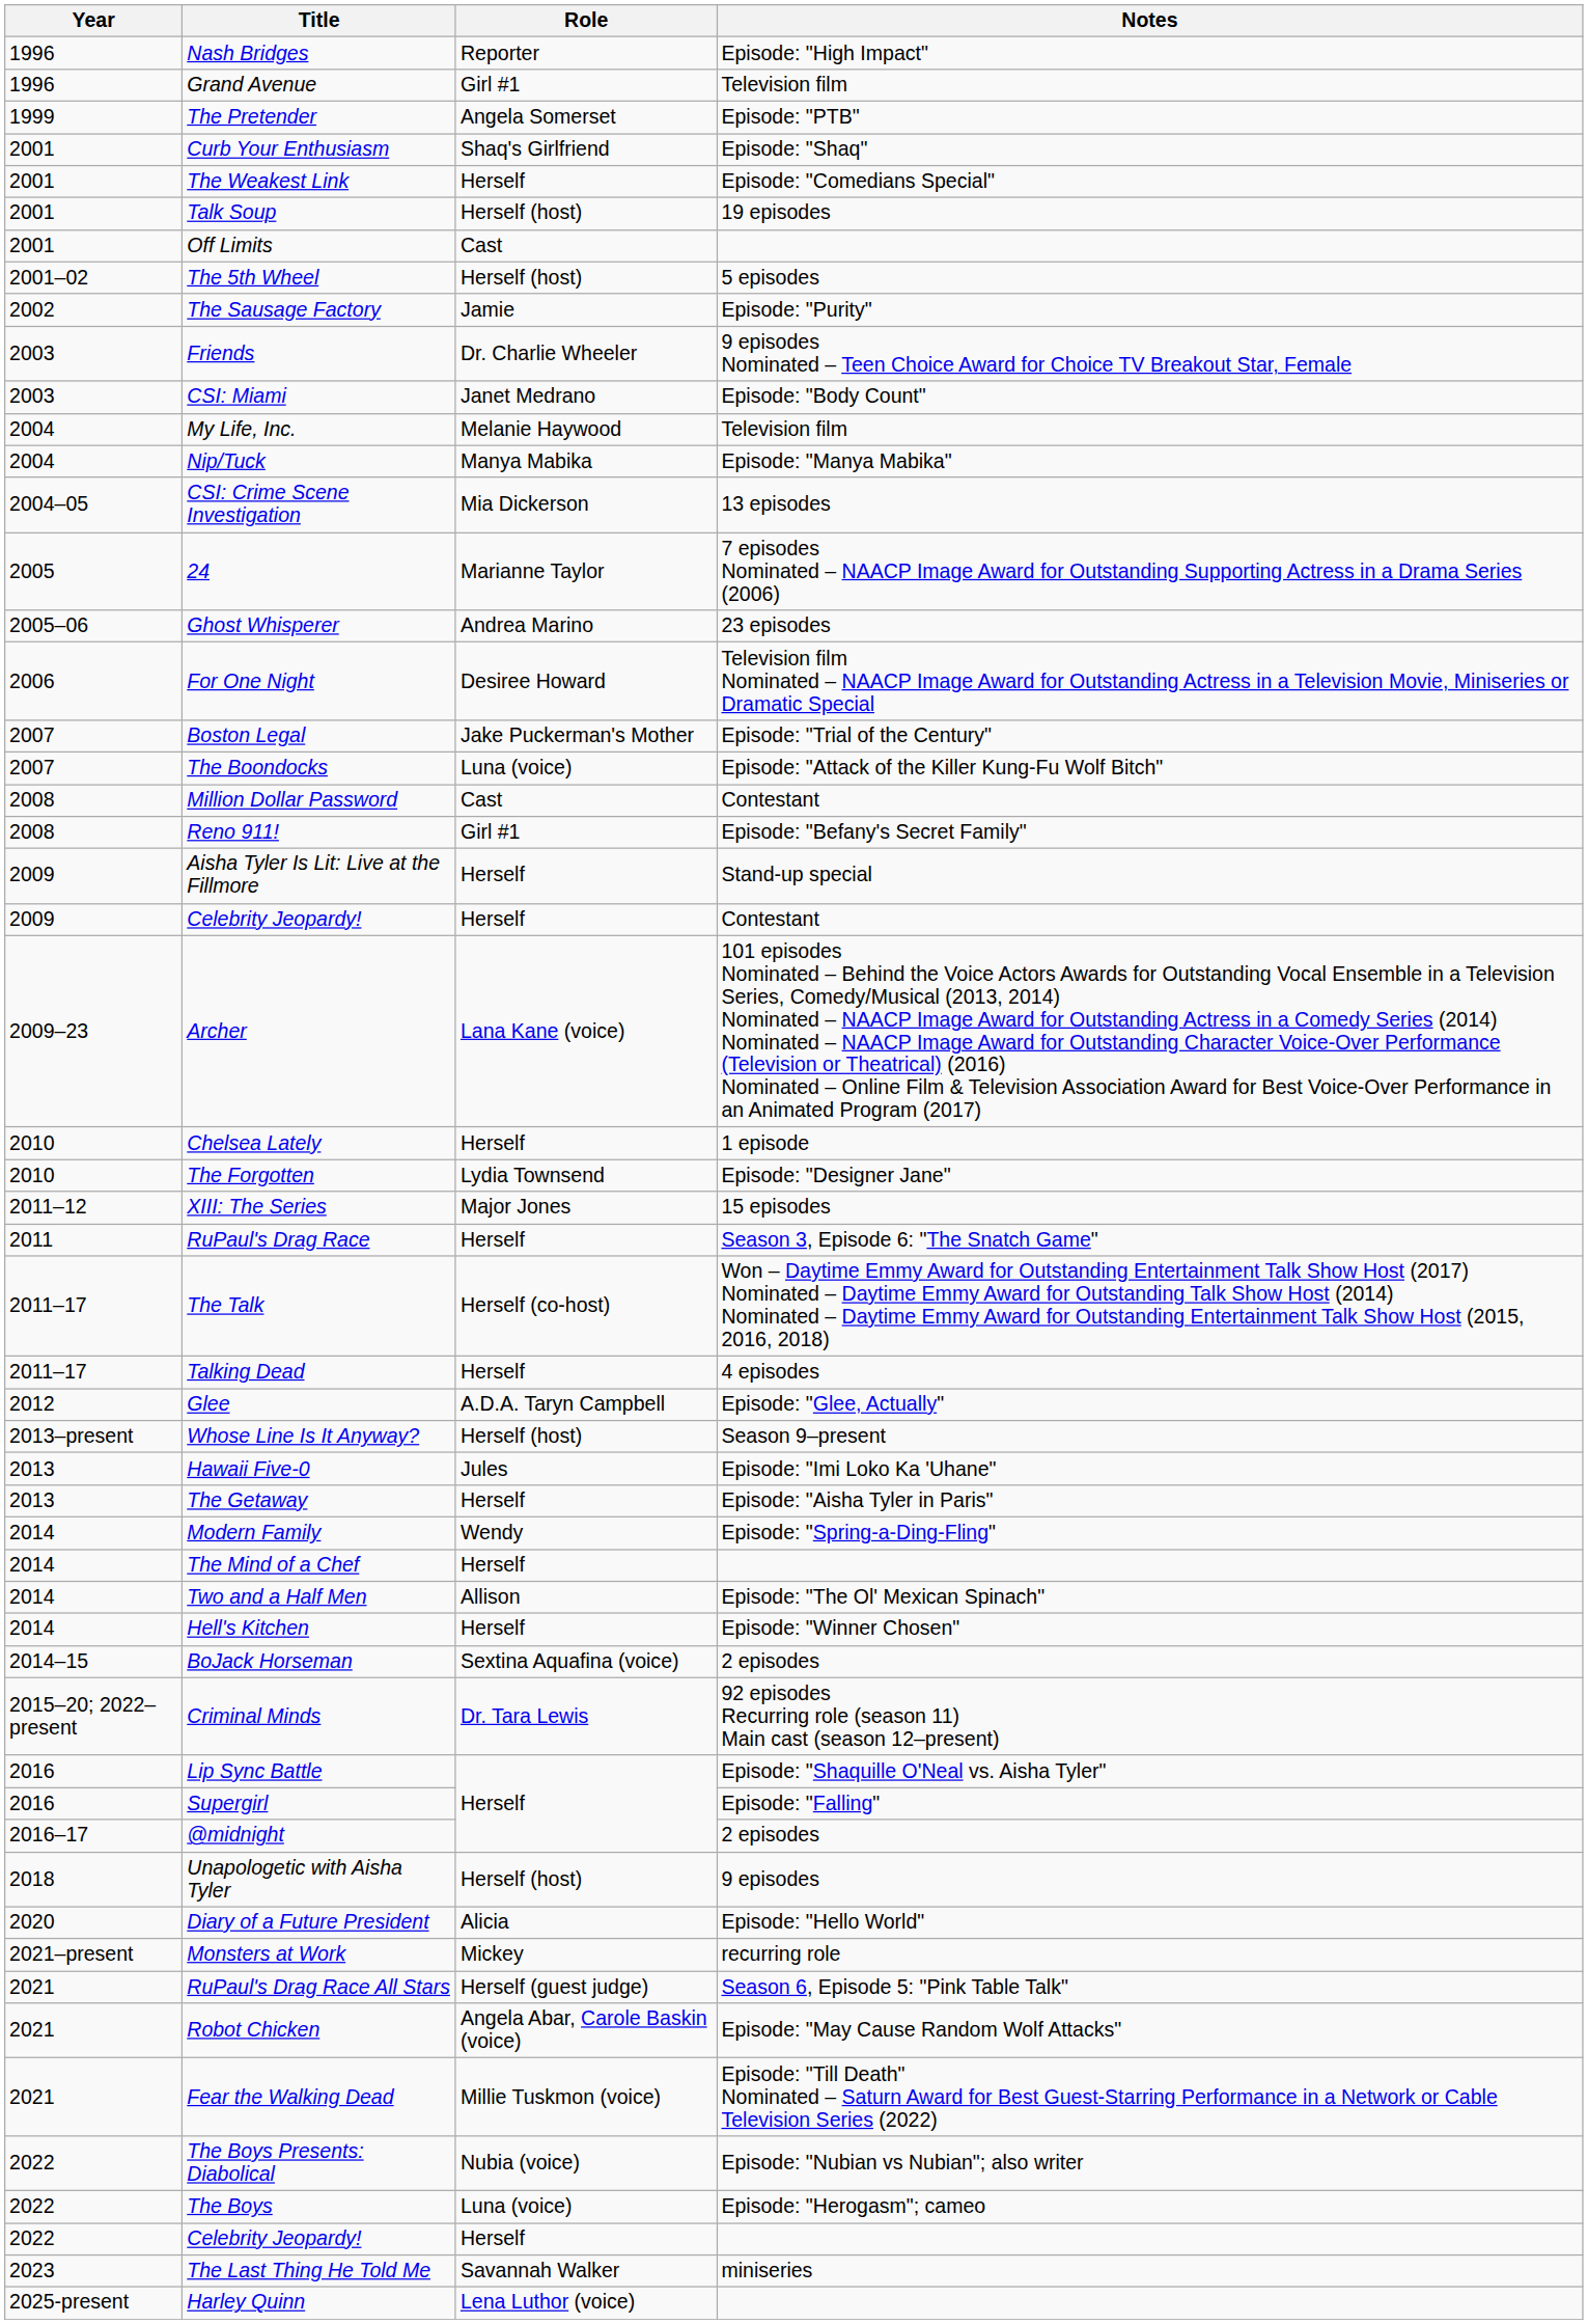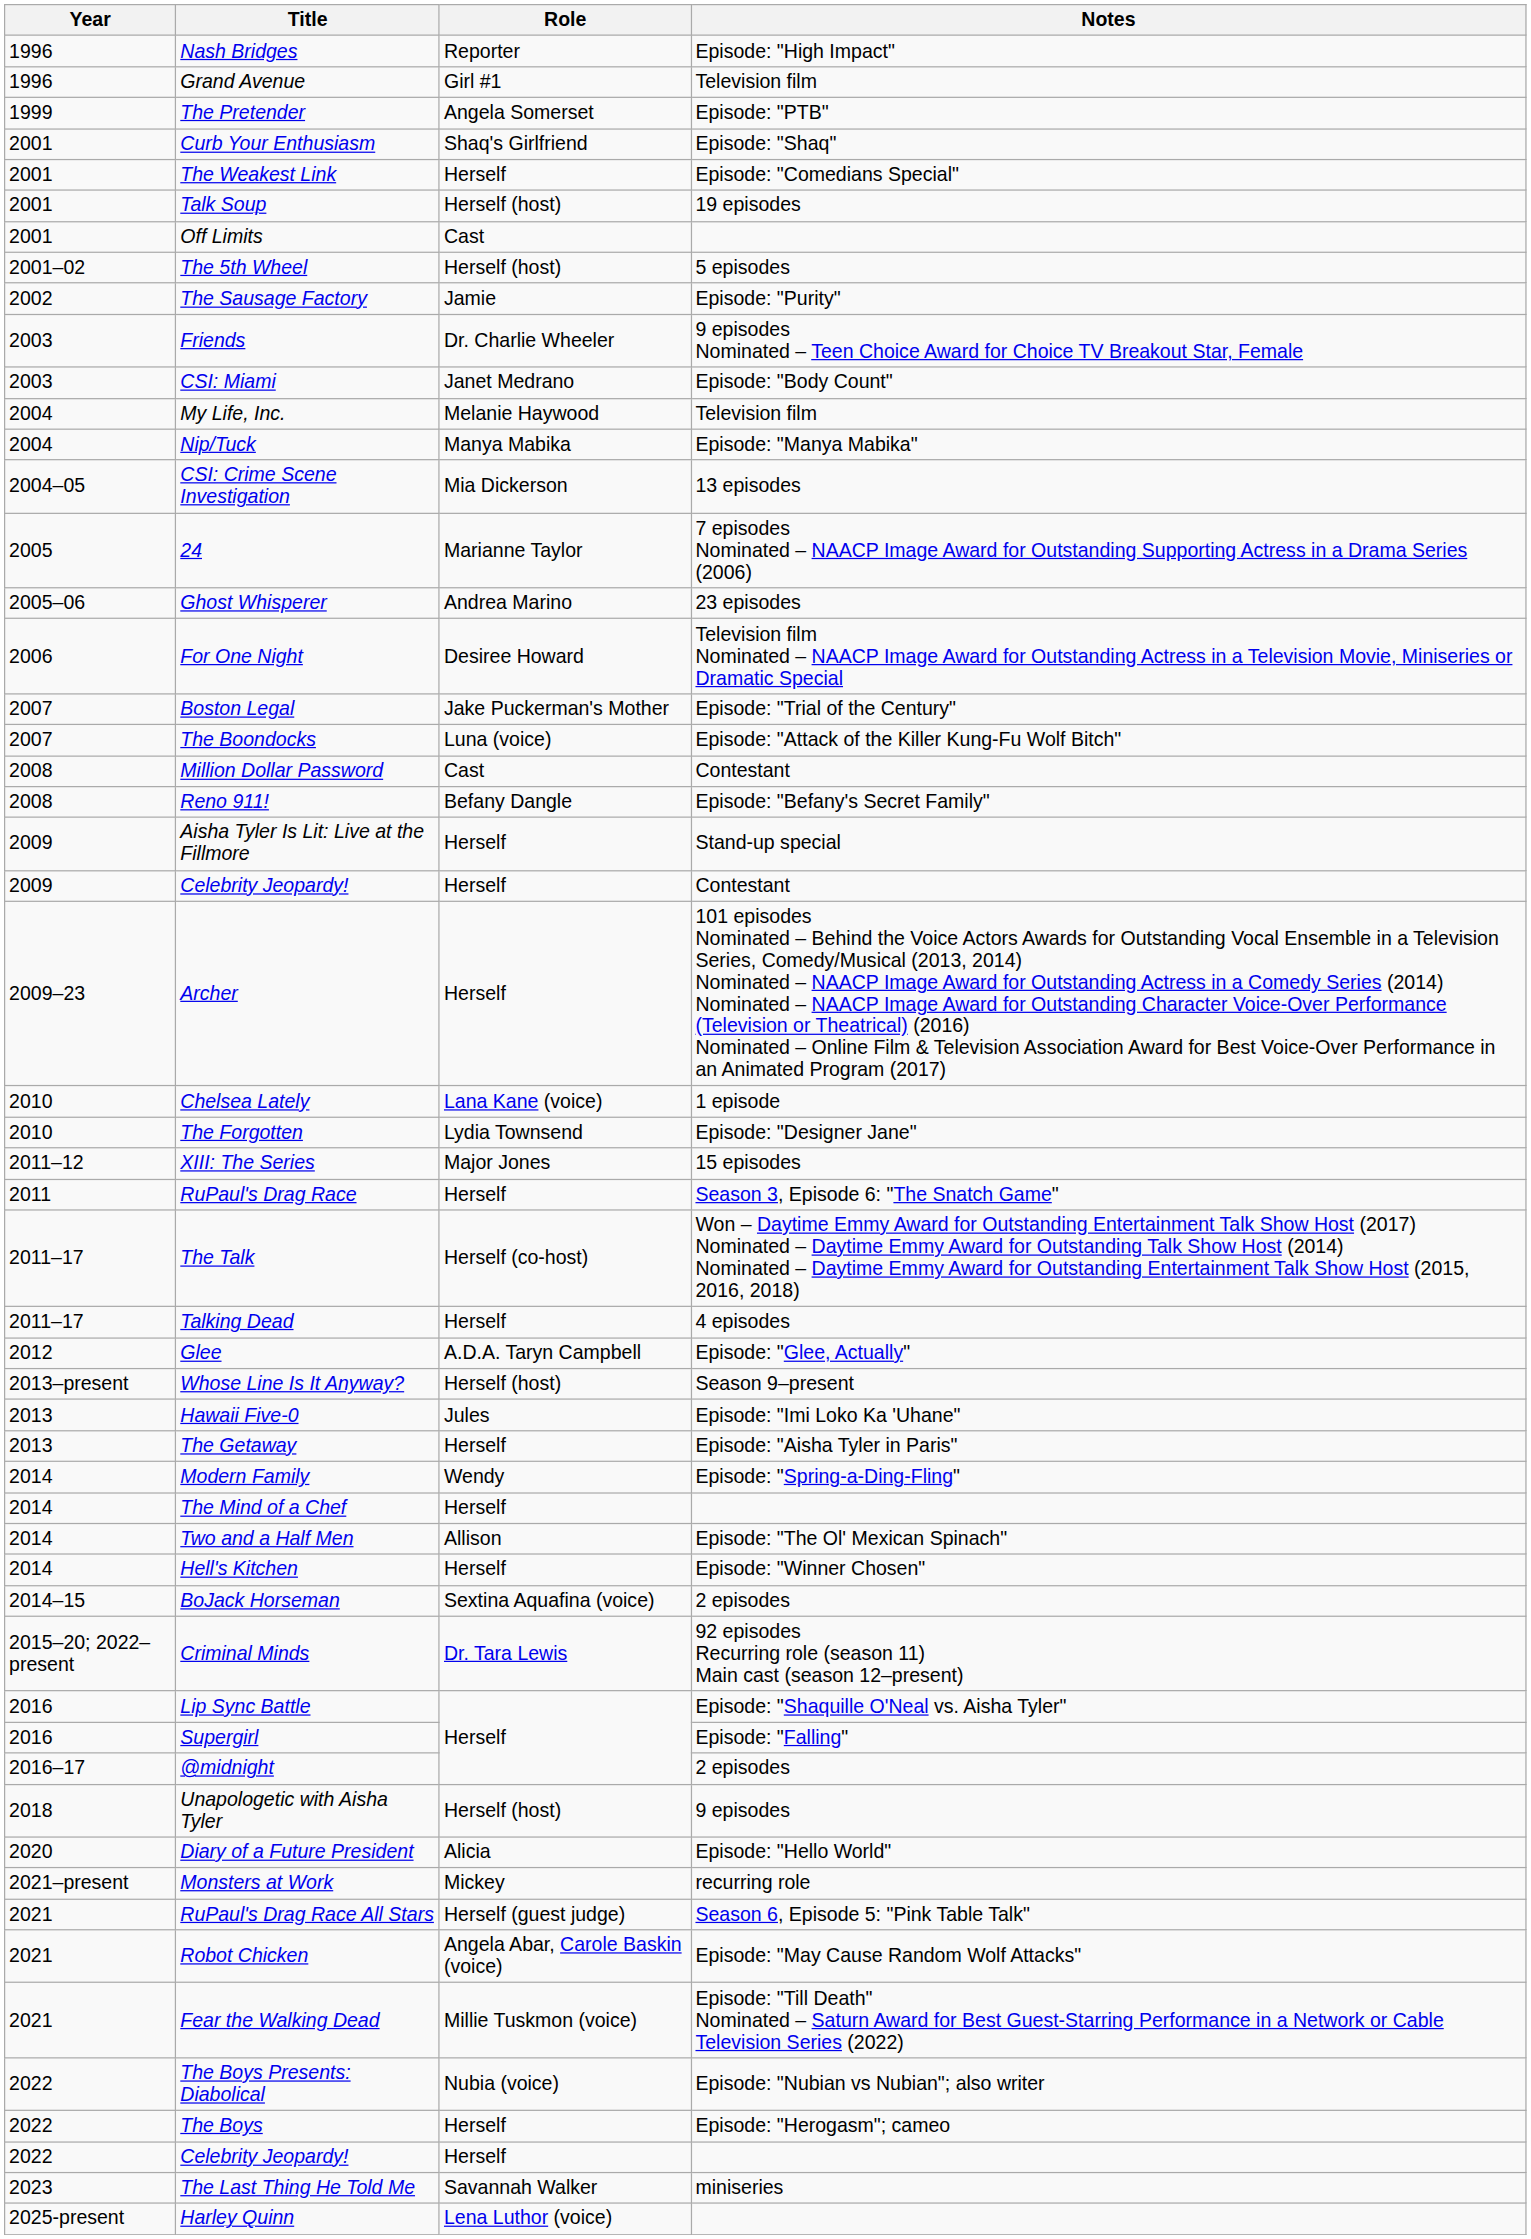Reno 911! | Role: Girl #1 -> Befany Dangle
Archer | Role: Lana Kane (voice) -> Herself
Chelsea Lately | Role: Herself -> Lana Kane (voice)
The Boys | Role: Luna (voice) -> Herself
